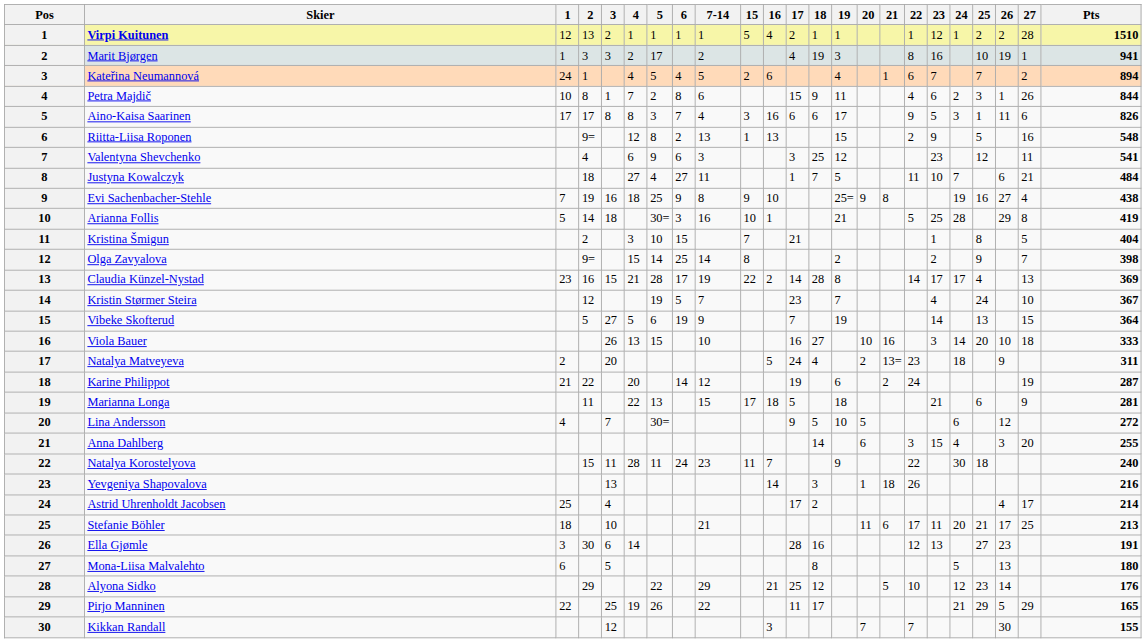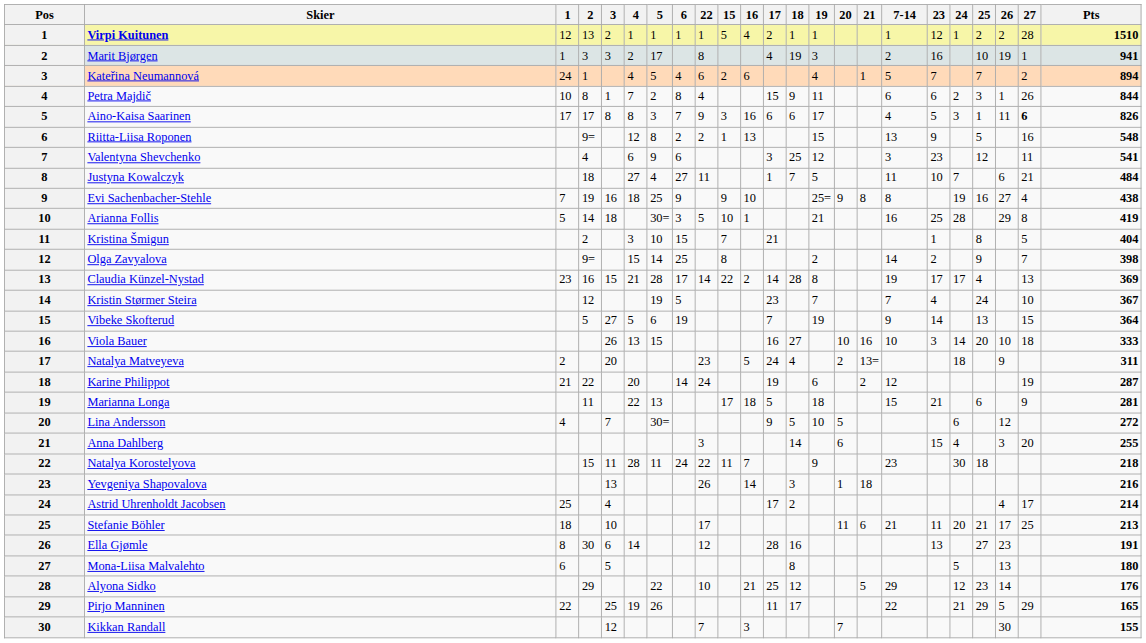columns swapped: 7-14 <-> 22
Aino-Kaisa Saarinen | 27: normal -> bold
Natalya Korostelyova | Pts: 240 -> 218
Ella Gjømle | 1: 3 -> 8
